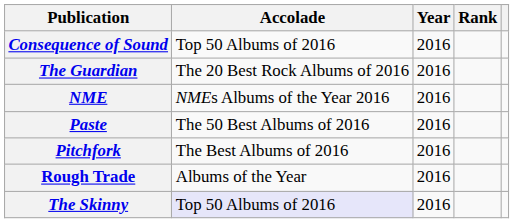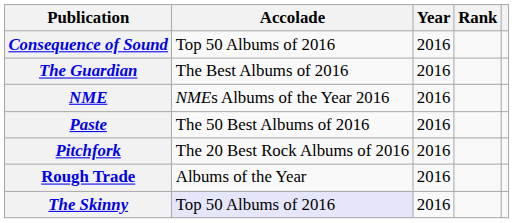The Guardian | Accolade: The 20 Best Rock Albums of 2016 -> The Best Albums of 2016
Pitchfork | Accolade: The Best Albums of 2016 -> The 20 Best Rock Albums of 2016
